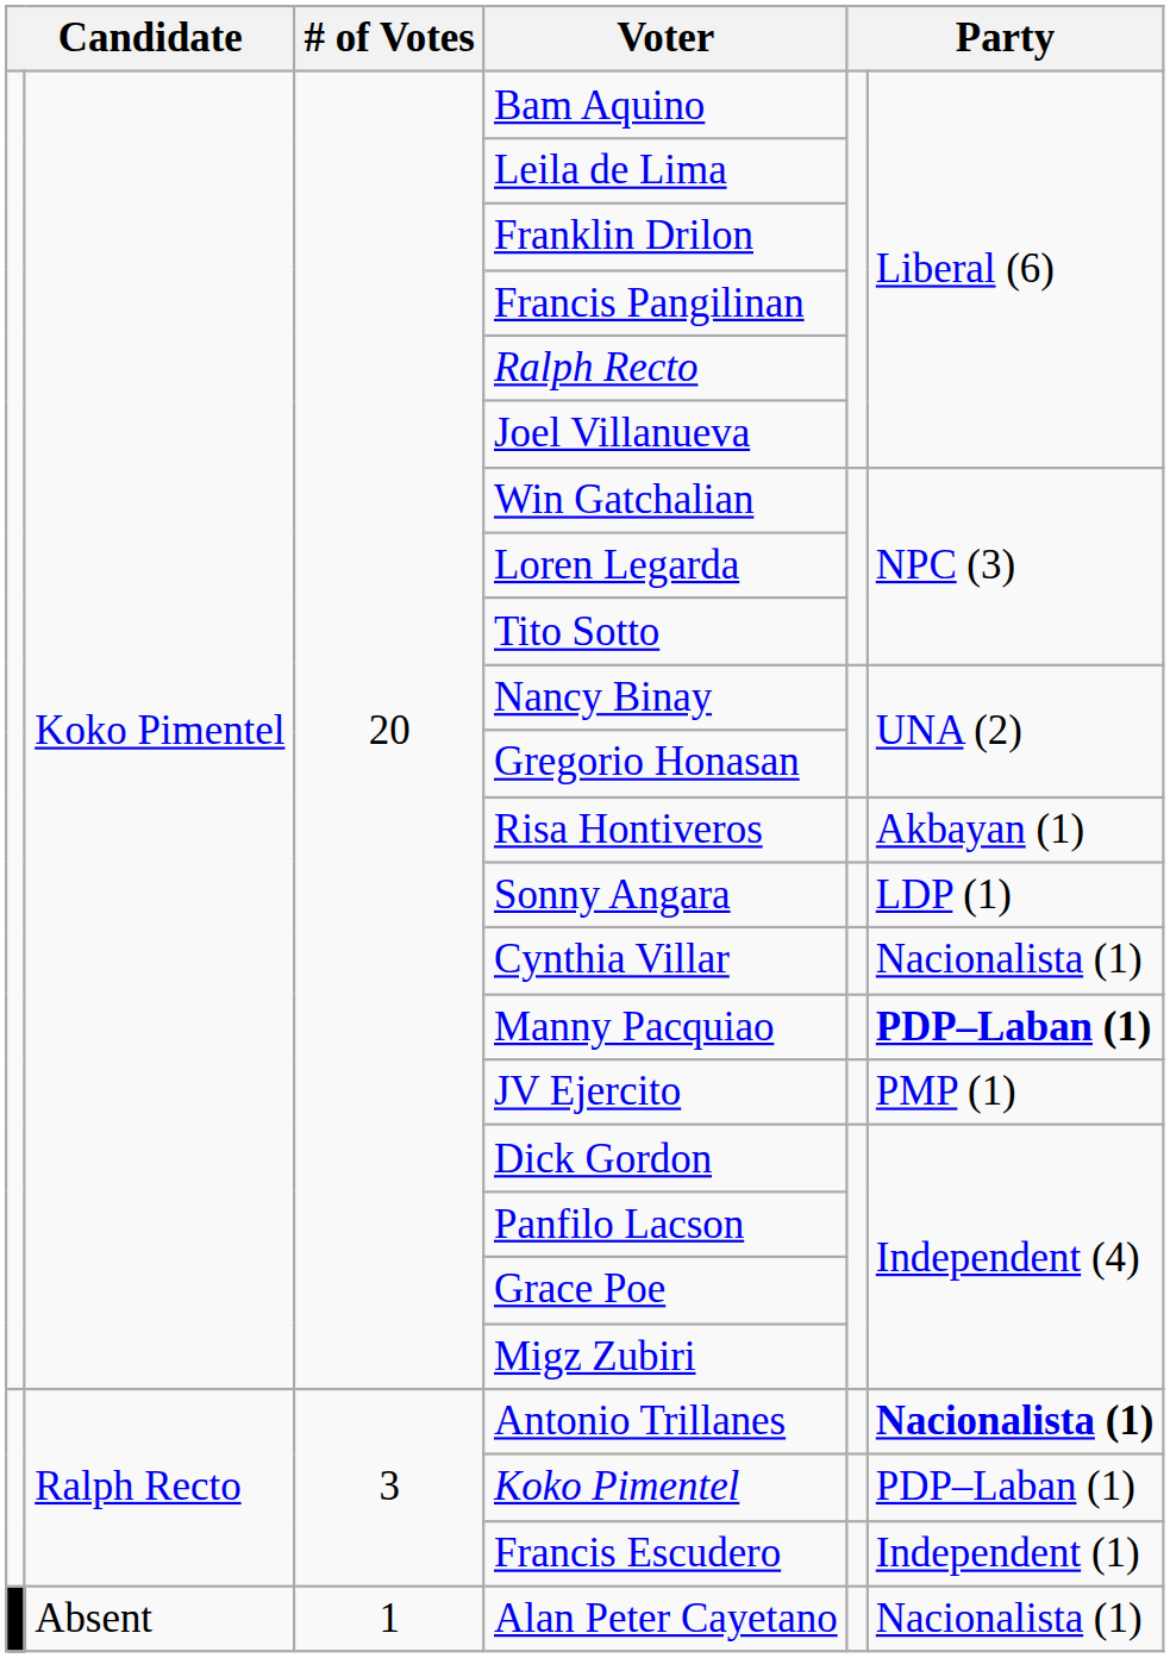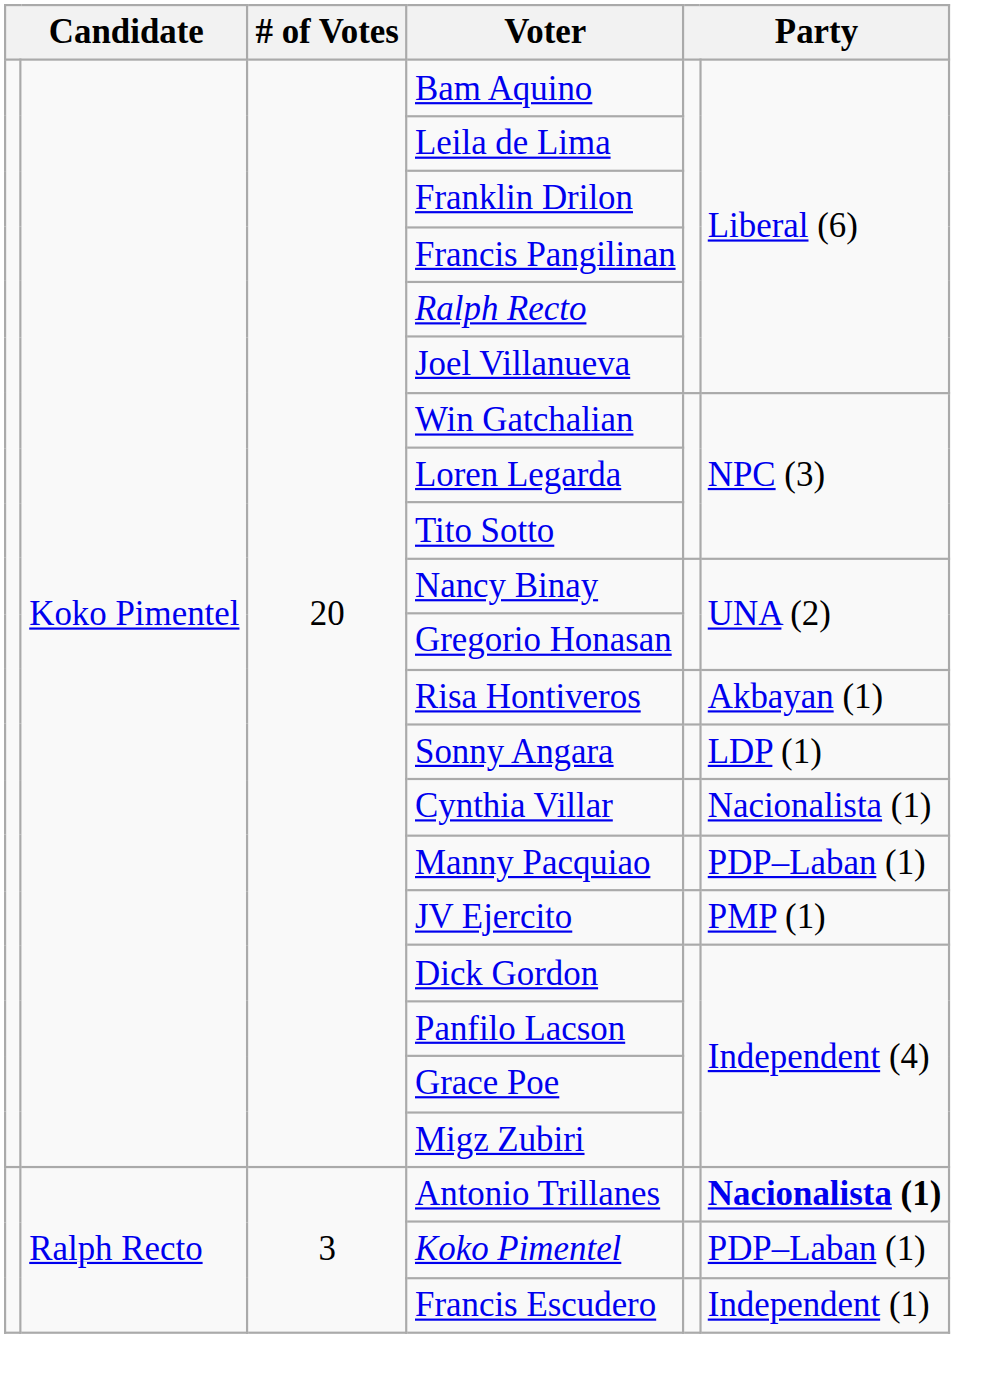Manny Pacquiao | column 6: bold -> normal
- row: Absent | 1 | Alan Peter Cayetano | Nacionalista (1)
